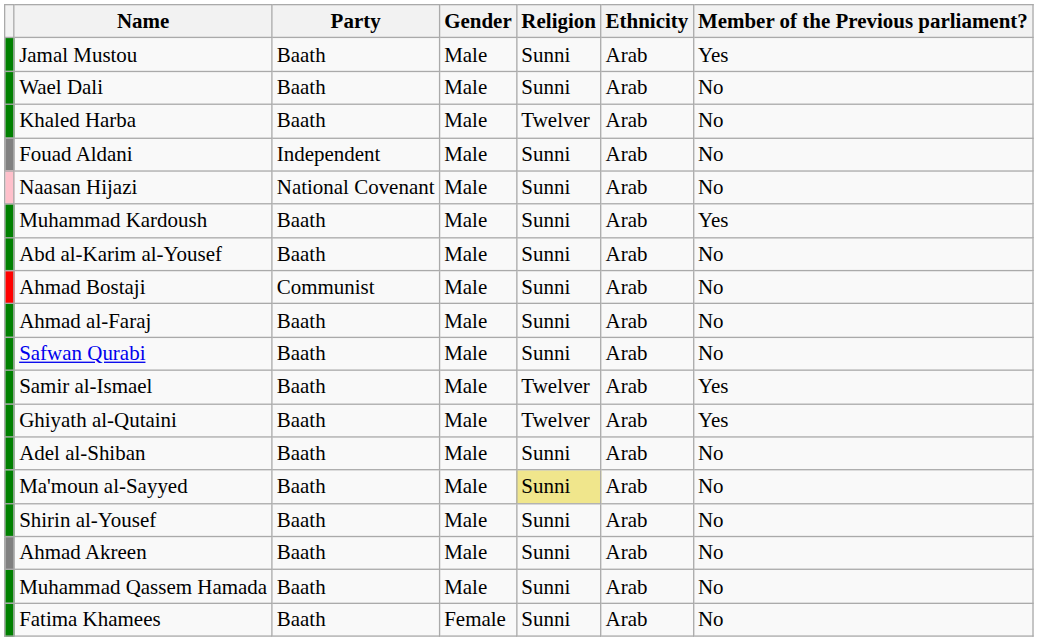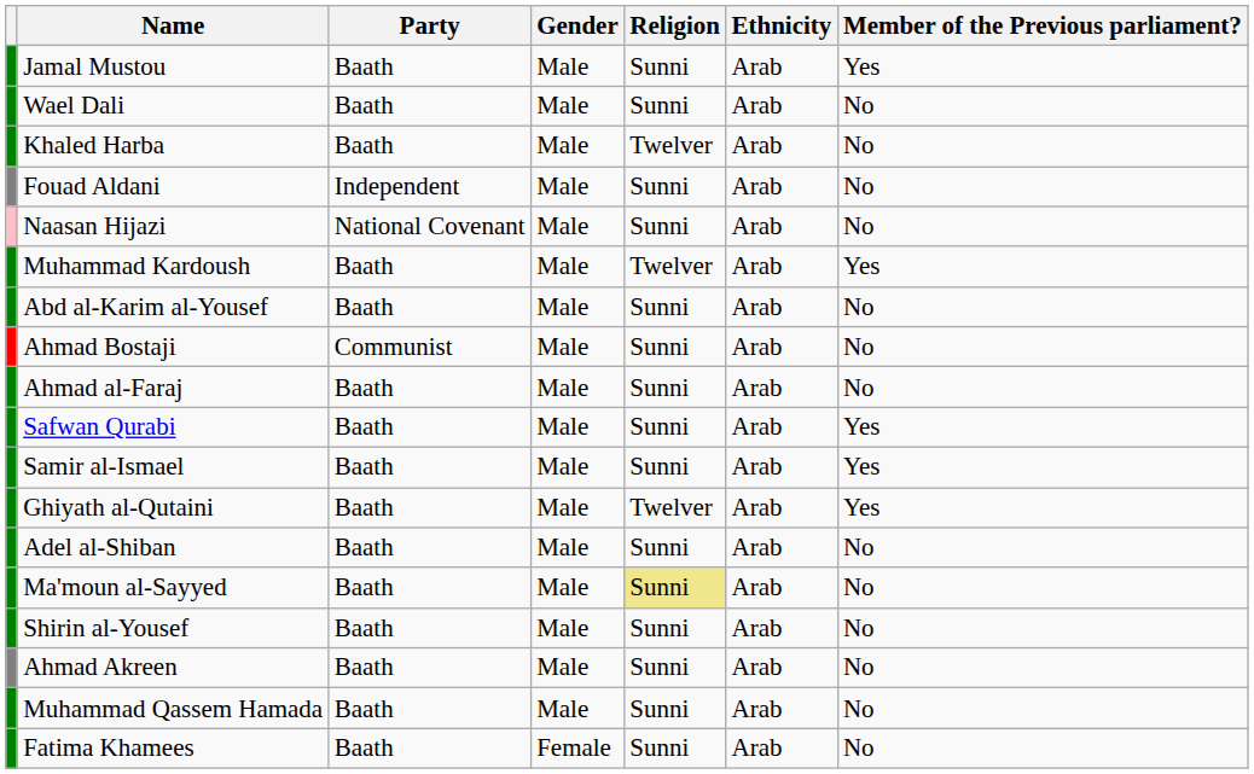Muhammad Kardoush | Religion: Sunni -> Twelver
Safwan Qurabi | Member of the Previous parliament?: No -> Yes
Samir al-Ismael | Religion: Twelver -> Sunni
